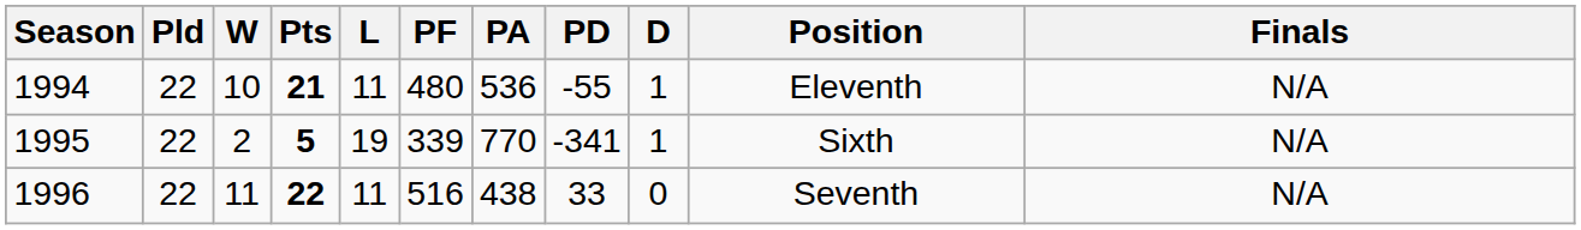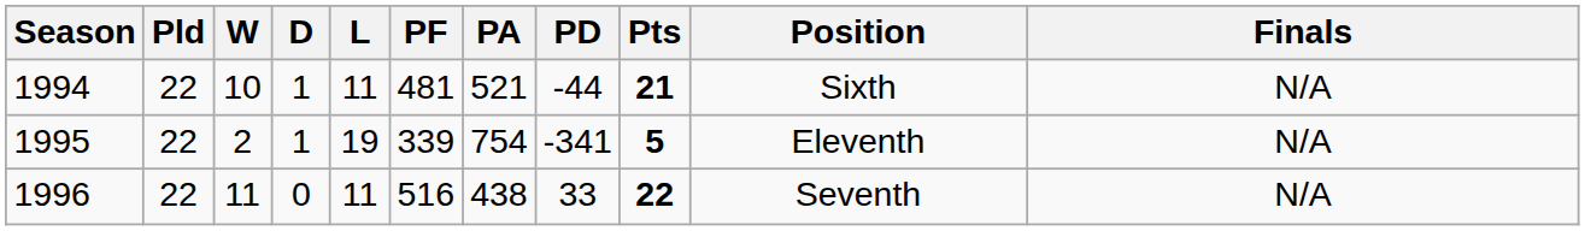columns swapped: D <-> Pts
1994 | PF: 480 -> 481
1994 | PA: 536 -> 521
1994 | PD: -55 -> -44
1994 | Position: Eleventh -> Sixth
1995 | PA: 770 -> 754
1995 | Position: Sixth -> Eleventh
